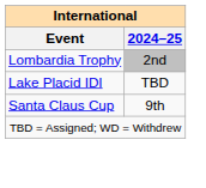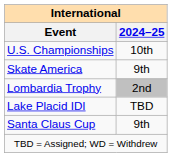+ row: U.S. Championships | 10th
+ row: Skate America | 9th
